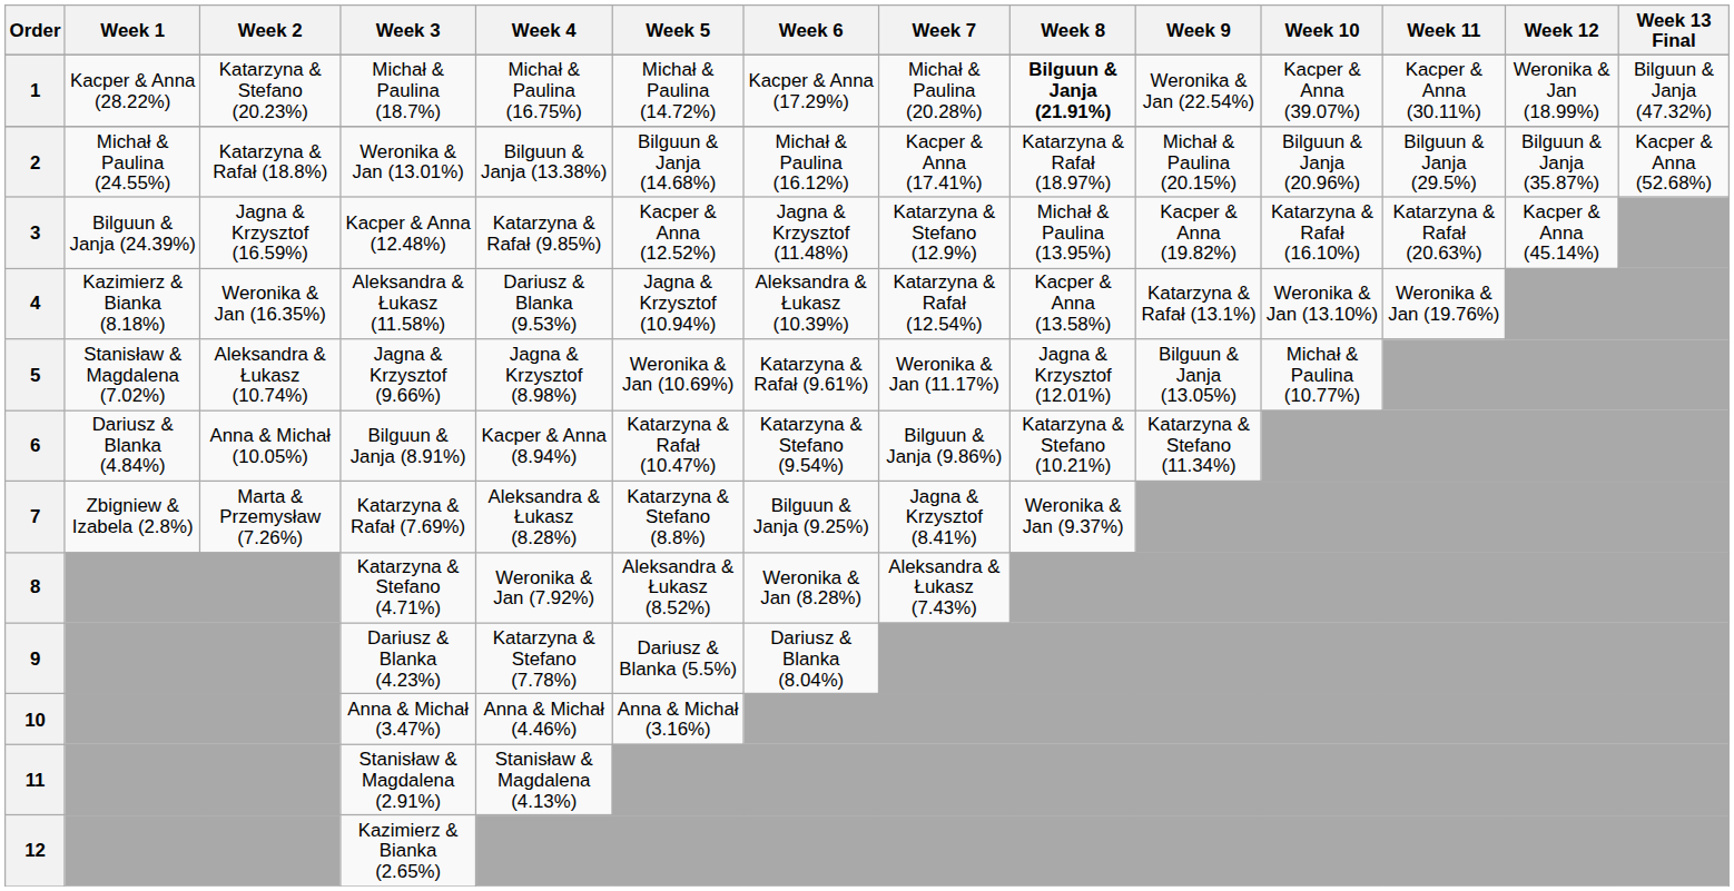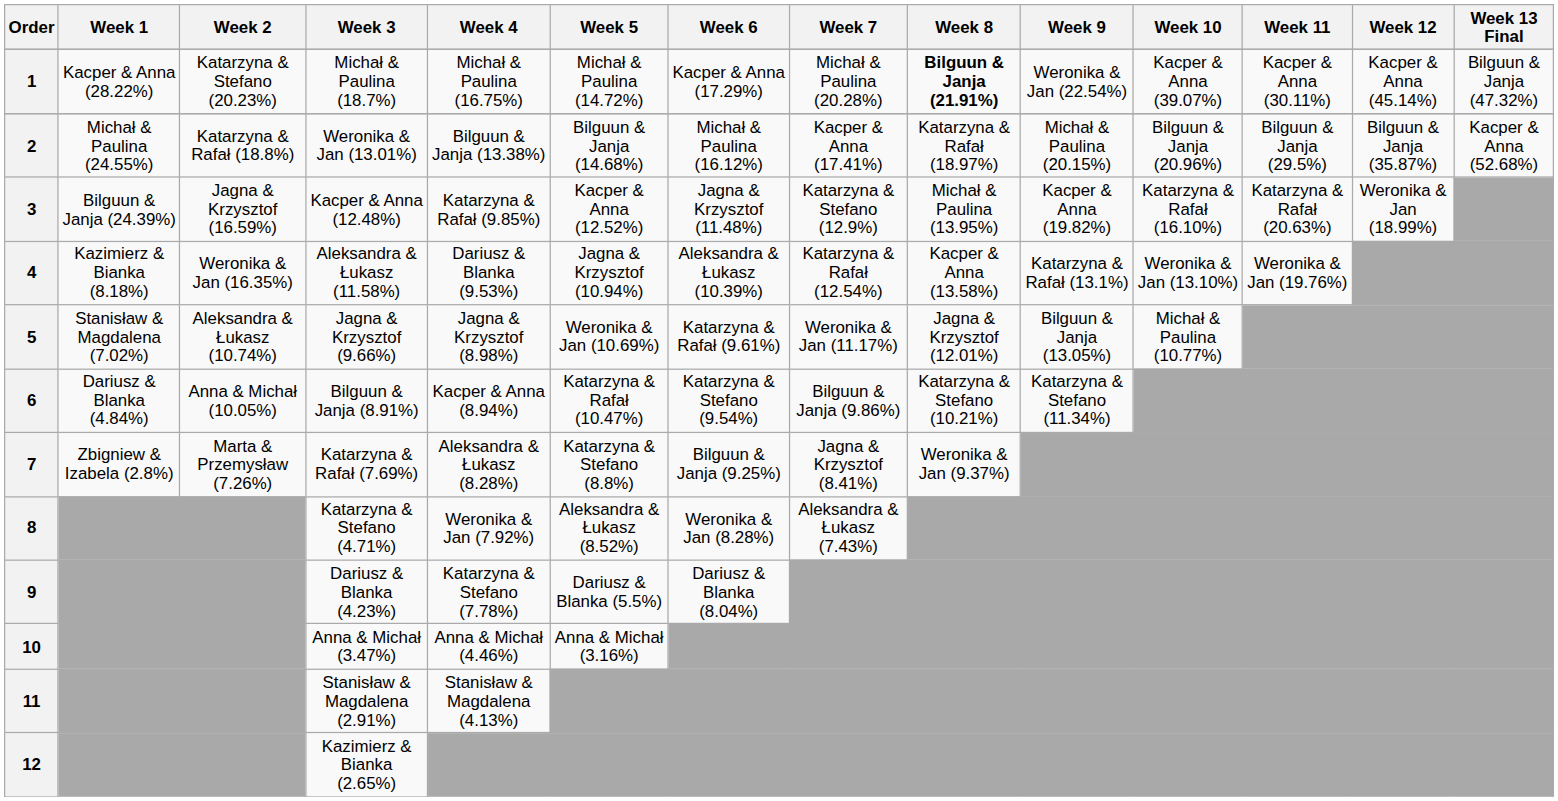1 | Week 12: Weronika & Jan (18.99%) -> Kacper & Anna (45.14%)
3 | Week 12: Kacper & Anna (45.14%) -> Weronika & Jan (18.99%)
